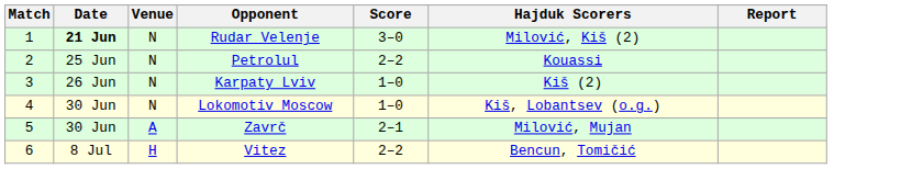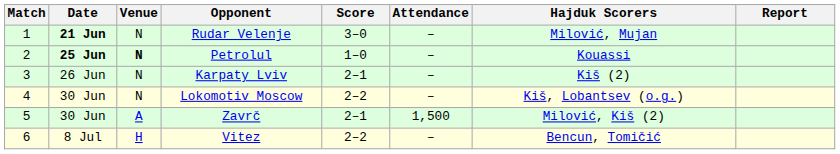+ column: Attendance | – | – | – | – | 1,500 | –
Rudar Velenje | Hajduk Scorers: Milović, Kiš (2) -> Milović, Mujan
Petrolul | Date: normal -> bold
Petrolul | Venue: normal -> bold
Petrolul | Score: 2–2 -> 1–0
Karpaty Lviv | Score: 1–0 -> 2–1
Lokomotiv Moscow | Score: 1–0 -> 2–2
Zavrč | Hajduk Scorers: Milović, Mujan -> Milović, Kiš (2)
